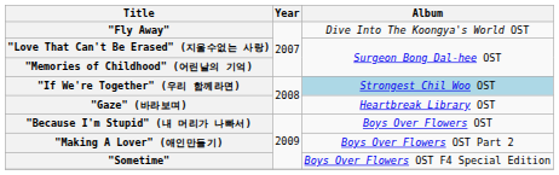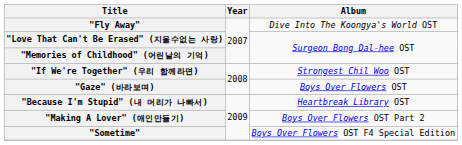"If We're Together" (우리 함께라면) | Album: lightblue background -> no background
"Gaze" (바라보며) | Album: Heartbreak Library OST -> Boys Over Flowers OST
"Because I'm Stupid" (내 머리가 나빠서) | Album: Boys Over Flowers OST -> Heartbreak Library OST
